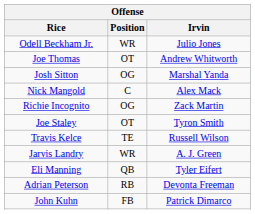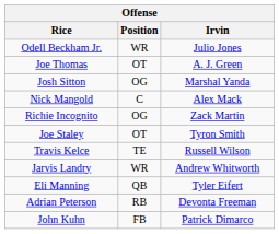Joe Thomas | Irvin: Andrew Whitworth -> A. J. Green
Jarvis Landry | Irvin: A. J. Green -> Andrew Whitworth
